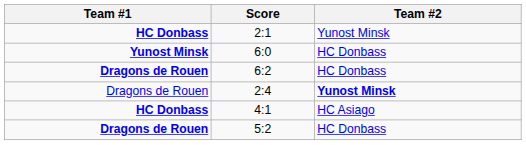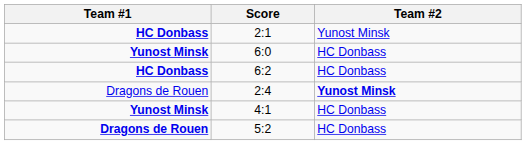6:2 | Team #1: Dragons de Rouen -> HC Donbass
4:1 | Team #1: HC Donbass -> Yunost Minsk
4:1 | Team #2: HC Asiago -> HC Donbass
